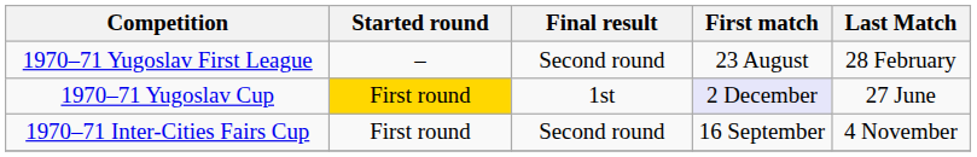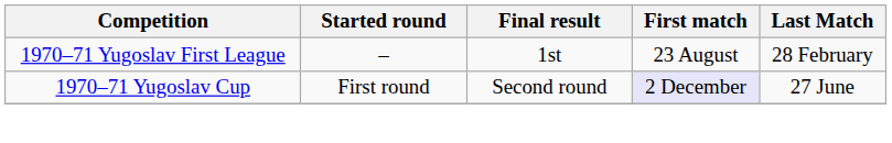1970–71 Yugoslav First League | Final result: Second round -> 1st
1970–71 Yugoslav Cup | Started round: gold background -> no background
1970–71 Yugoslav Cup | Final result: 1st -> Second round
- row: 1970–71 Inter-Cities Fairs Cup | First round | Second round | 16 September | 4 November
